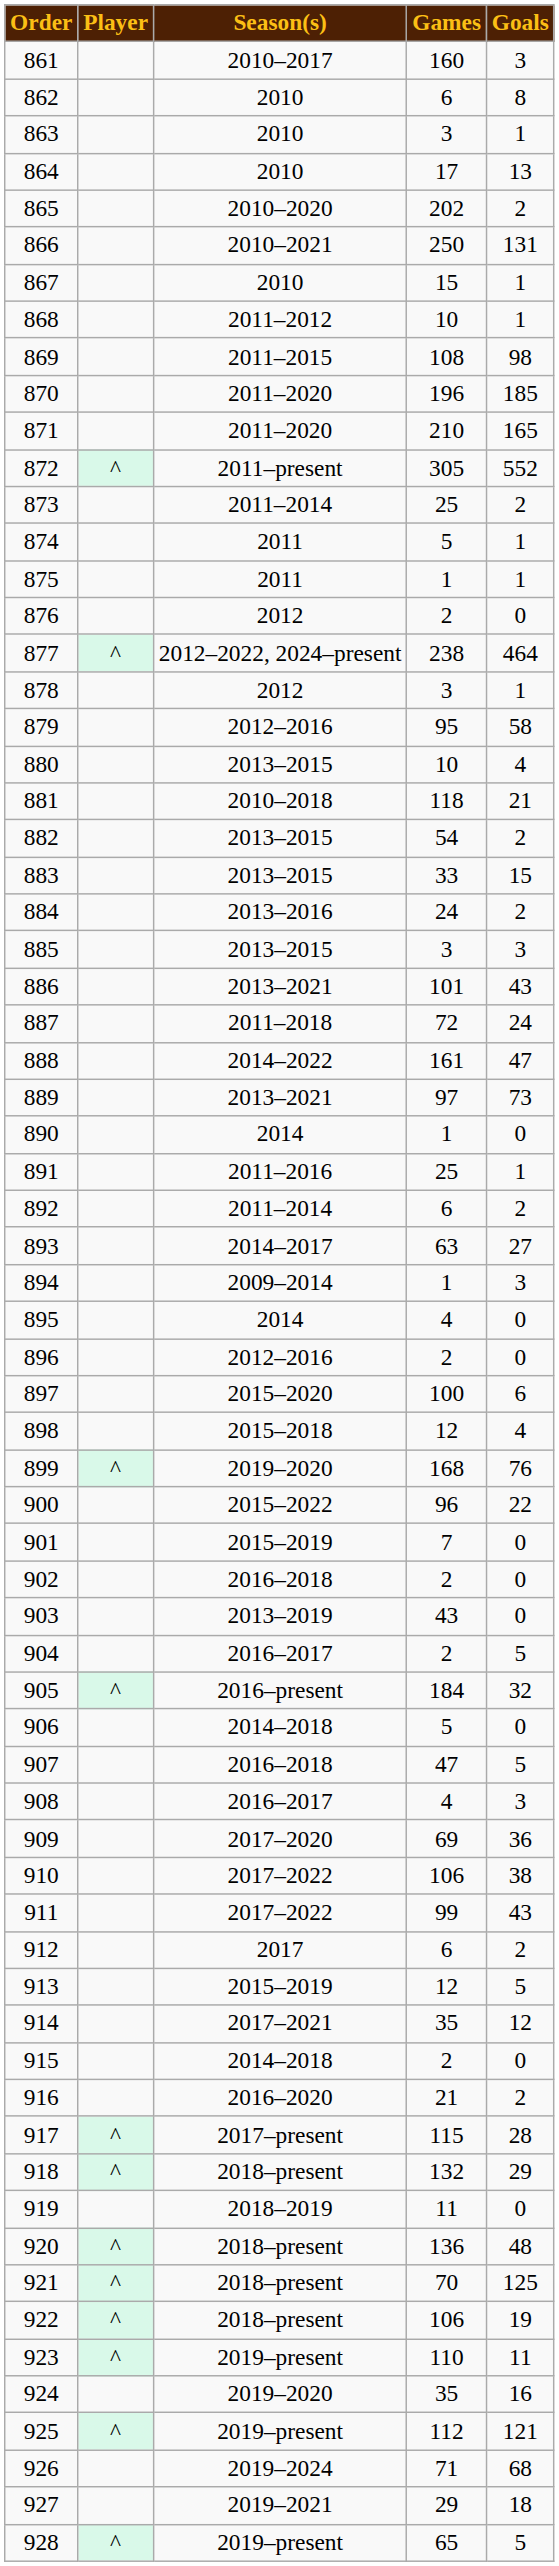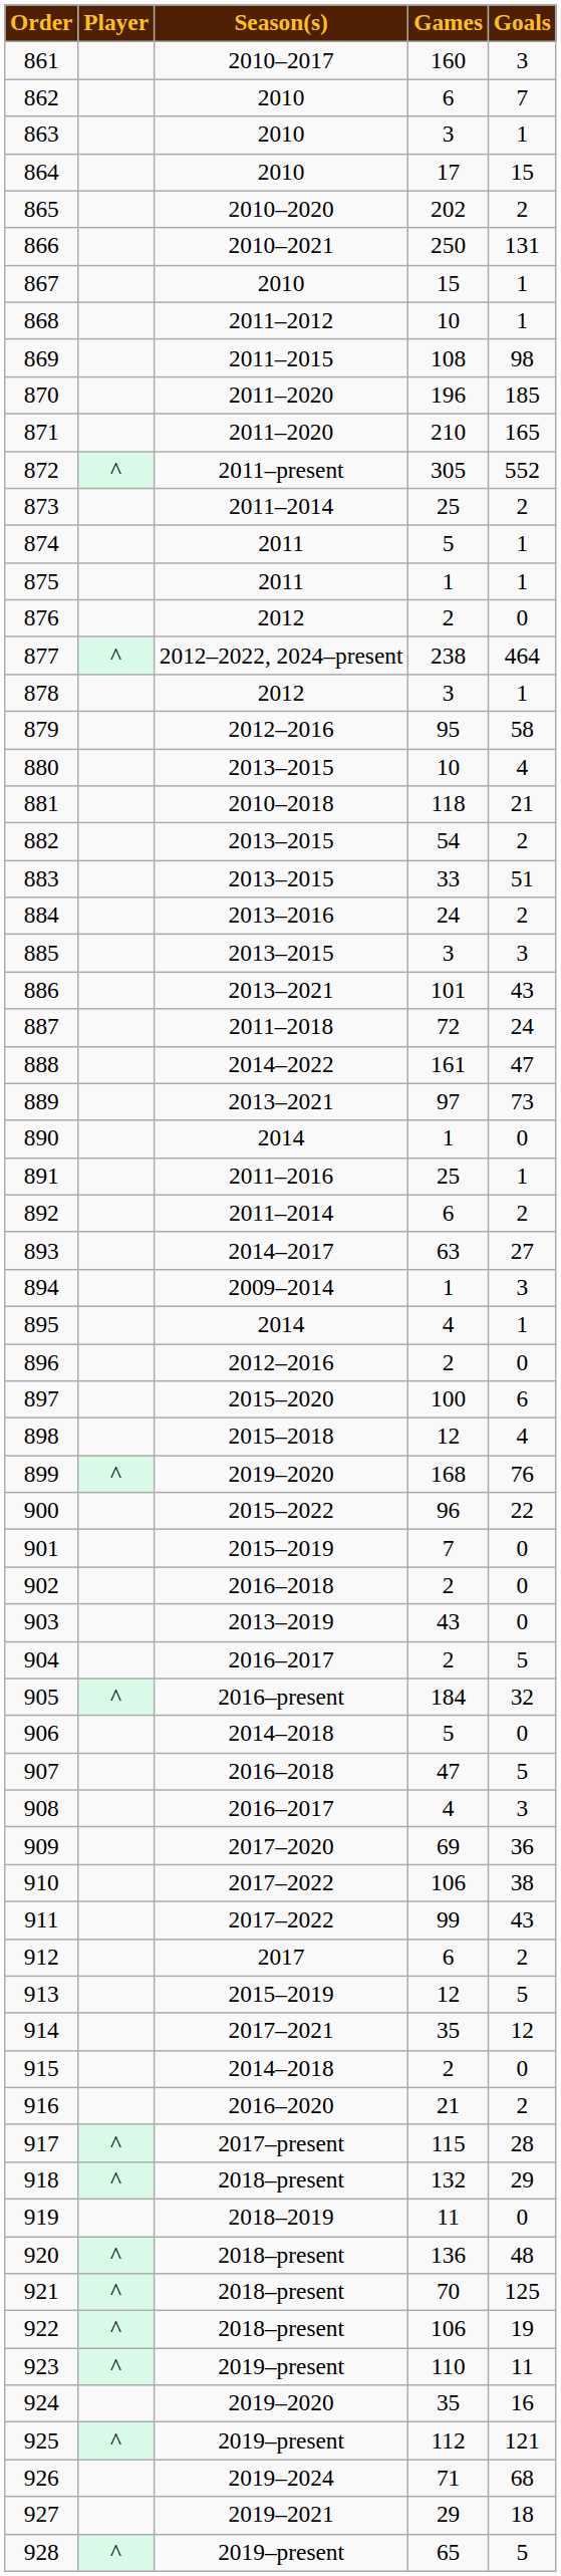862 | Goals: 8 -> 7
864 | Goals: 13 -> 15
883 | Goals: 15 -> 51
895 | Goals: 0 -> 1
